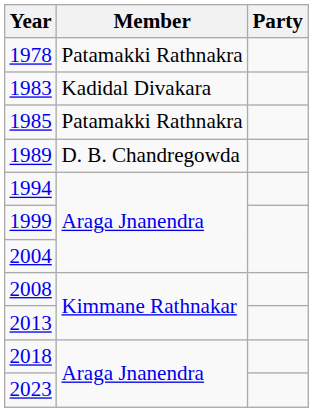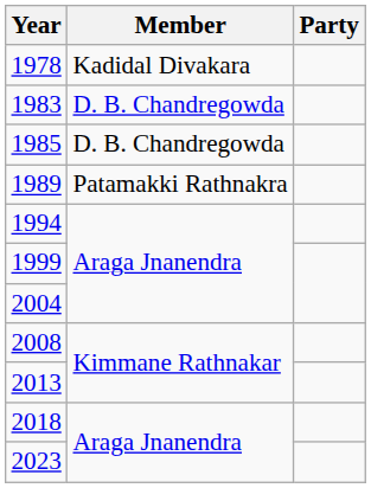1978 | Member: Patamakki Rathnakra -> Kadidal Divakara
1983 | Member: Kadidal Divakara -> D. B. Chandregowda
1985 | Member: Patamakki Rathnakra -> D. B. Chandregowda
1989 | Member: D. B. Chandregowda -> Patamakki Rathnakra
